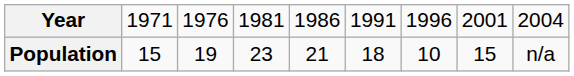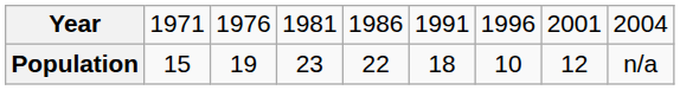Population | column 5: 21 -> 22
Population | column 8: 15 -> 12
